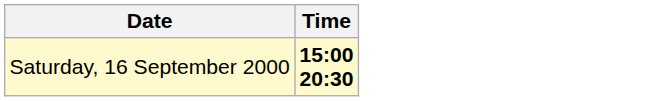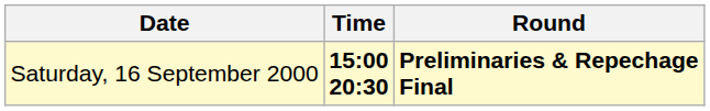+ column: Round | Preliminaries & Repechage Final
